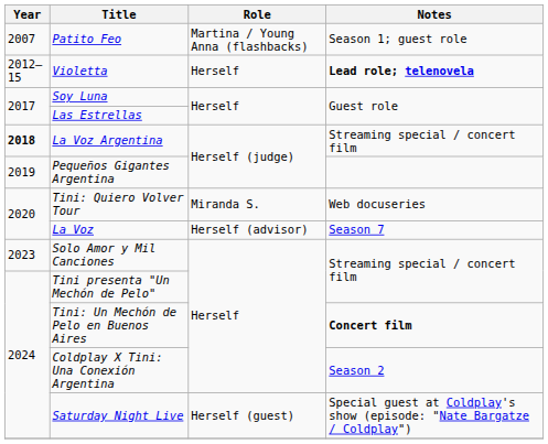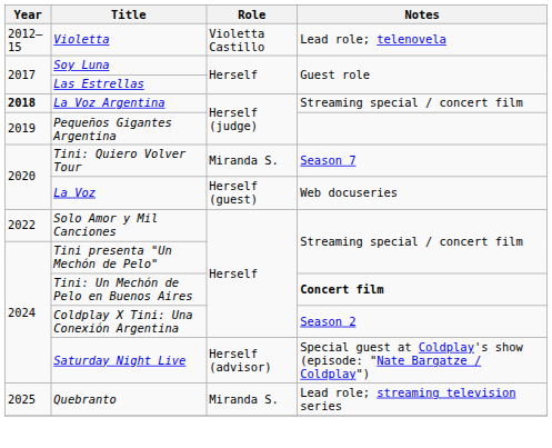- row: 2007 | Patito Feo | Martina / Young Anna (flashbacks) | Season 1; guest role
Violetta | Role: Herself -> Violetta Castillo
Violetta | Notes: bold -> normal
Tini: Quiero Volver Tour | Notes: Web docuseries -> Season 7
La Voz | Role: Herself (advisor) -> Herself (guest)
La Voz | Notes: Season 7 -> Web docuseries
Solo Amor y Mil Canciones | Year: 2023 -> 2022
Saturday Night Live | Role: Herself (guest) -> Herself (advisor)
+ row: 2025 | Quebranto | Miranda S. | Lead role; streaming television series
